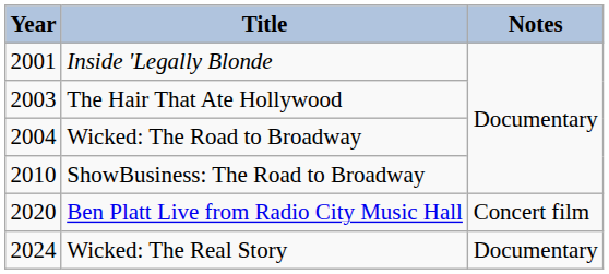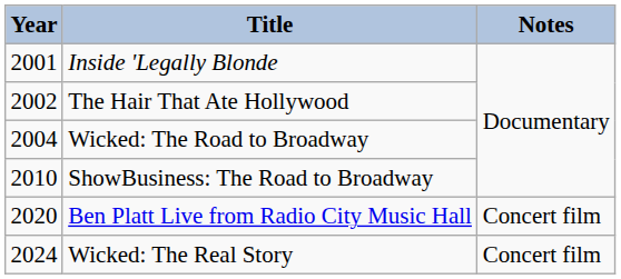The Hair That Ate Hollywood | Year: 2003 -> 2002
Wicked: The Real Story | Notes: Documentary -> Concert film
